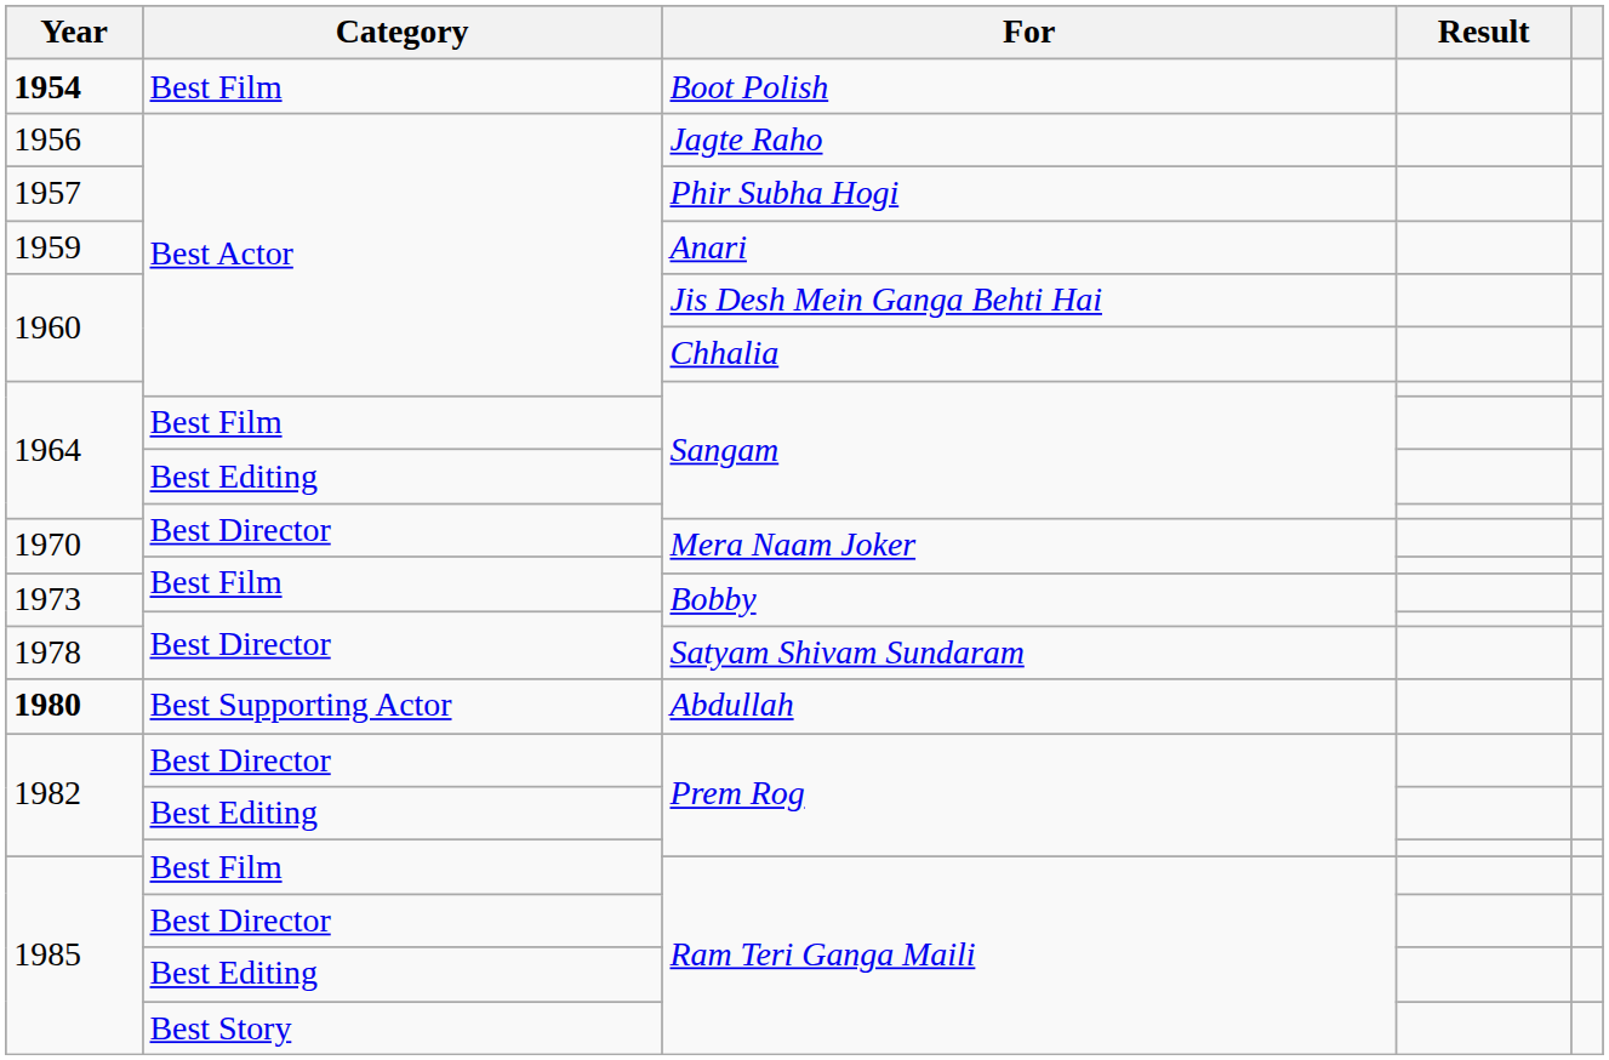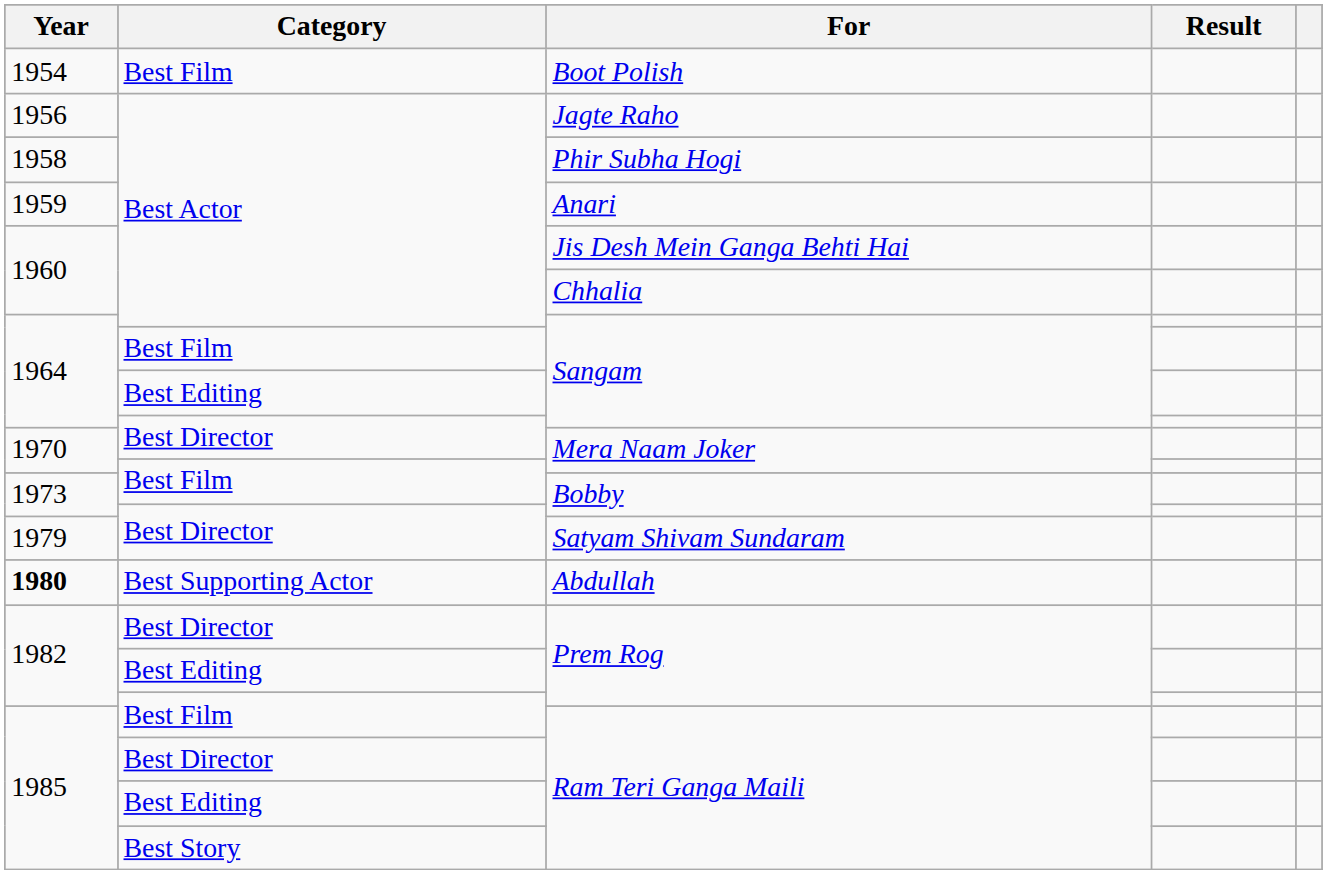Boot Polish | Year: bold -> normal
Phir Subha Hogi | Year: 1957 -> 1958
Satyam Shivam Sundaram | Year: 1978 -> 1979
